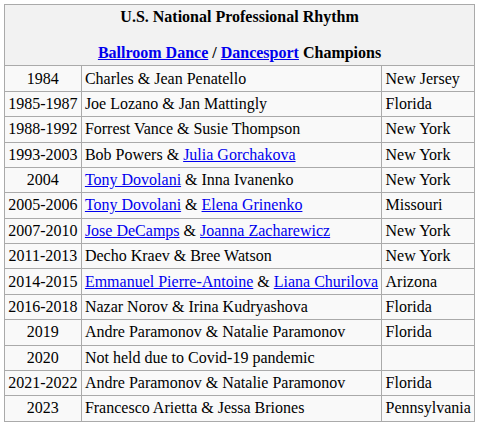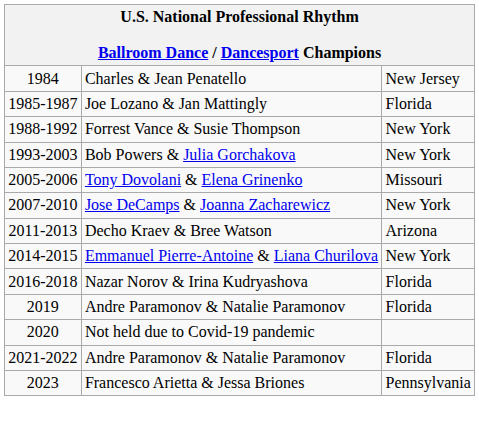- row: 2004 | Tony Dovolani & Inna Ivanenko | New York
Decho Kraev & Bree Watson | column 3: New York -> Arizona
Emmanuel Pierre-Antoine & Liana Churilova | column 3: Arizona -> New York
